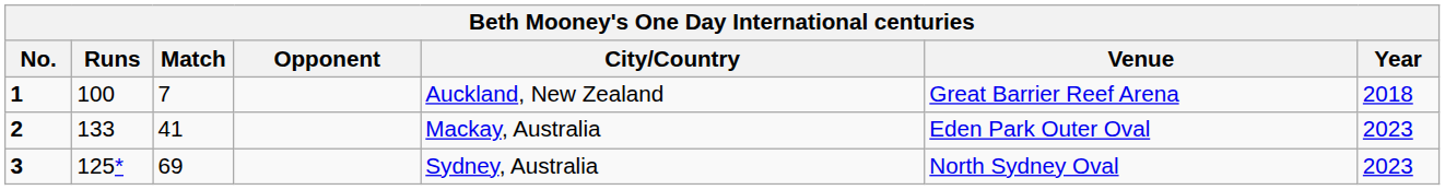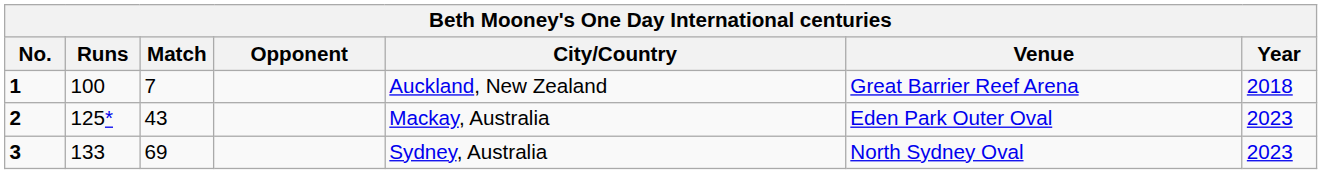2 | Runs: 133 -> 125*
2 | Match: 41 -> 43
3 | Runs: 125* -> 133
